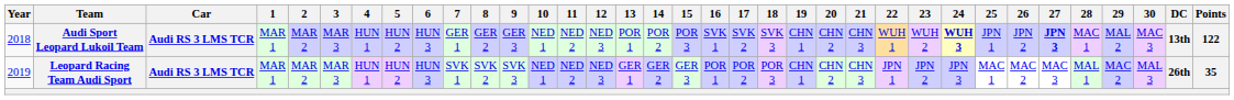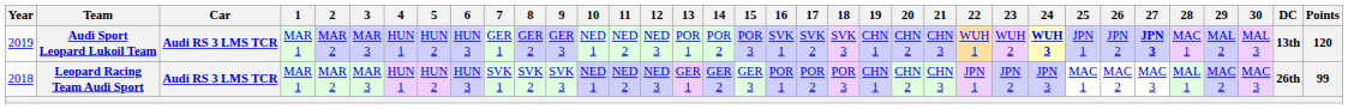Audi Sport Leopard Lukoil Team | Year: 2018 -> 2019
Audi Sport Leopard Lukoil Team | 30: MAC 3 -> MAL 3
Audi Sport Leopard Lukoil Team | Points: 122 -> 120
Leopard Racing Team Audi Sport | Year: 2019 -> 2018
Leopard Racing Team Audi Sport | 30: MAL 3 -> MAC 3
Leopard Racing Team Audi Sport | Points: 35 -> 99
